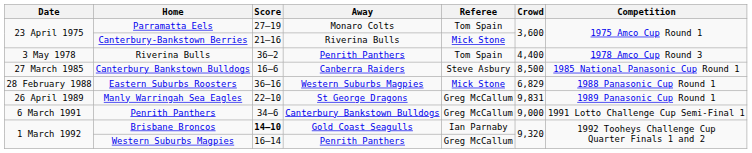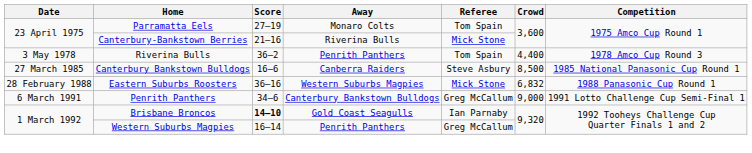Eastern Suburbs Roosters | Crowd: 6,829 -> 6,832
- row: 26 April 1989 | Manly Warringah Sea Eagles | 22–10 | St George Dragons | Greg McCallum | 9,831 | 1989 Panasonic Cup Round 1
